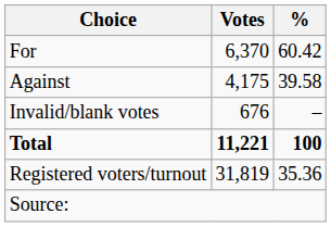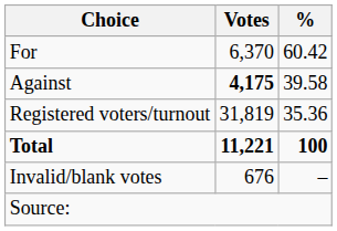Against | Votes: normal -> bold
rows swapped: Invalid/blank votes <-> Registered voters/turnout
